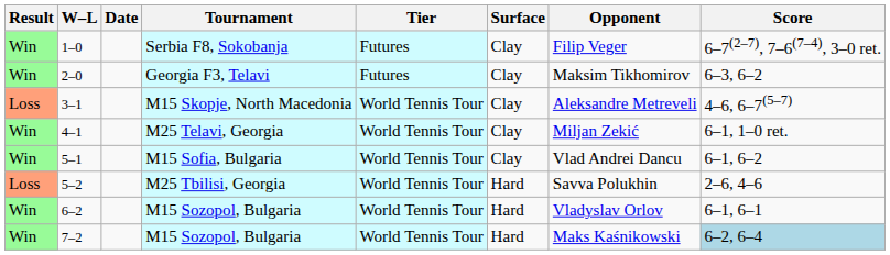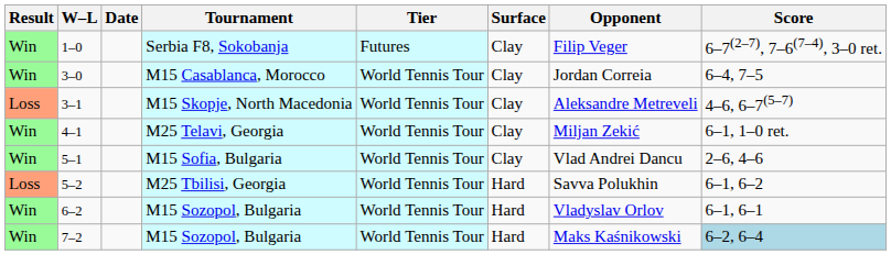- row: Win | 2–0 | Georgia F3, Telavi | Futures | Clay | Maksim Tikhomirov | 6–3, 6–2
+ row: Win | 3–0 | M15 Casablanca, Morocco | World Tennis Tour | Clay | Jordan Correia | 6–4, 7–5
5–1 | Score: 6–1, 6–2 -> 2–6, 4–6
5–2 | Score: 2–6, 4–6 -> 6–1, 6–2
